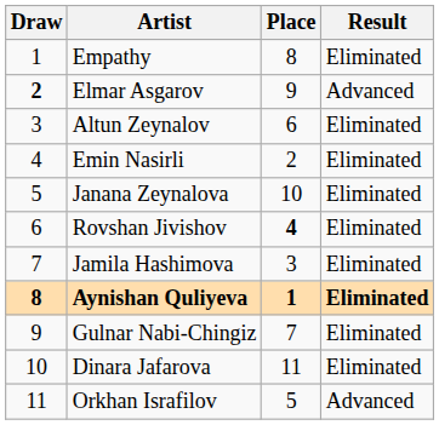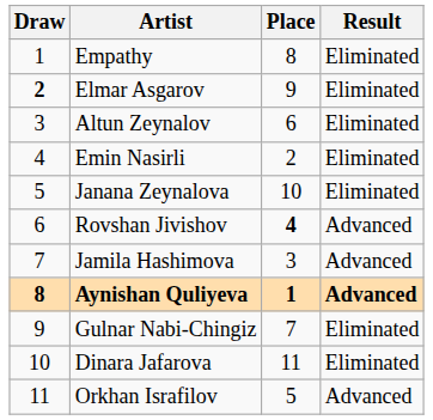Elmar Asgarov | Result: Advanced -> Eliminated
Rovshan Jivishov | Result: Eliminated -> Advanced
Jamila Hashimova | Result: Eliminated -> Advanced
Aynishan Quliyeva | Result: Eliminated -> Advanced
